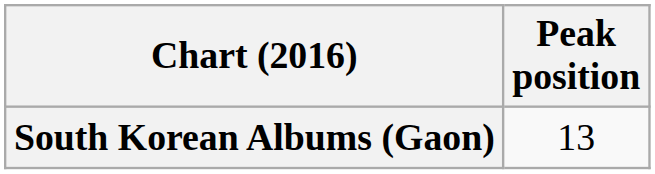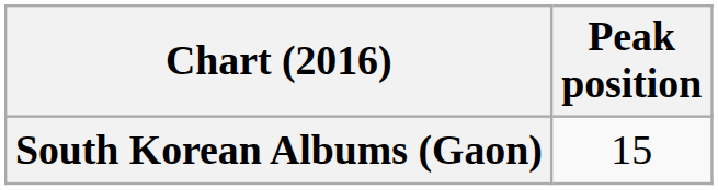South Korean Albums (Gaon) | Peak position: 13 -> 15
